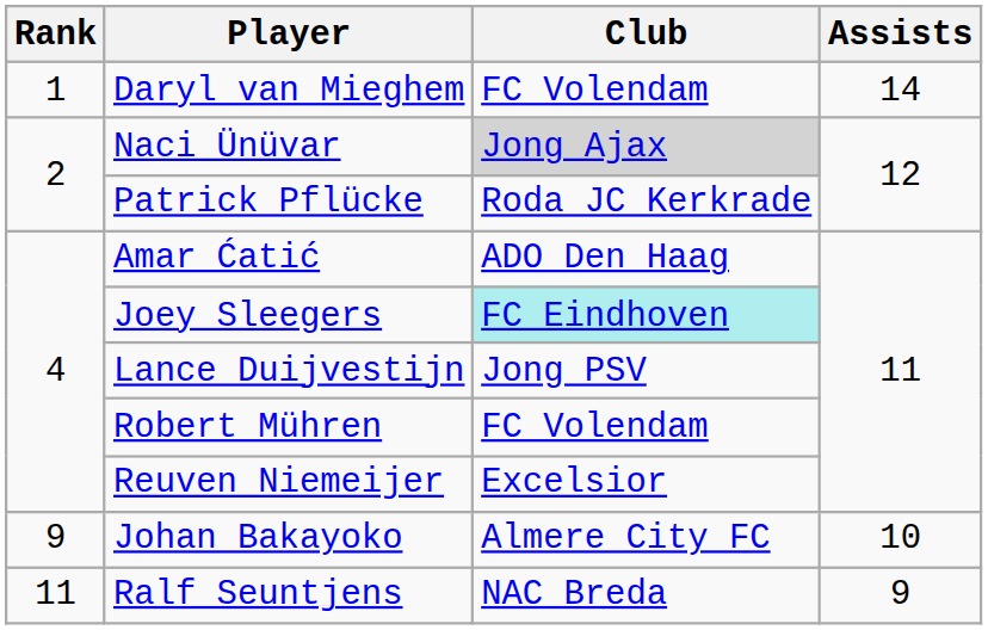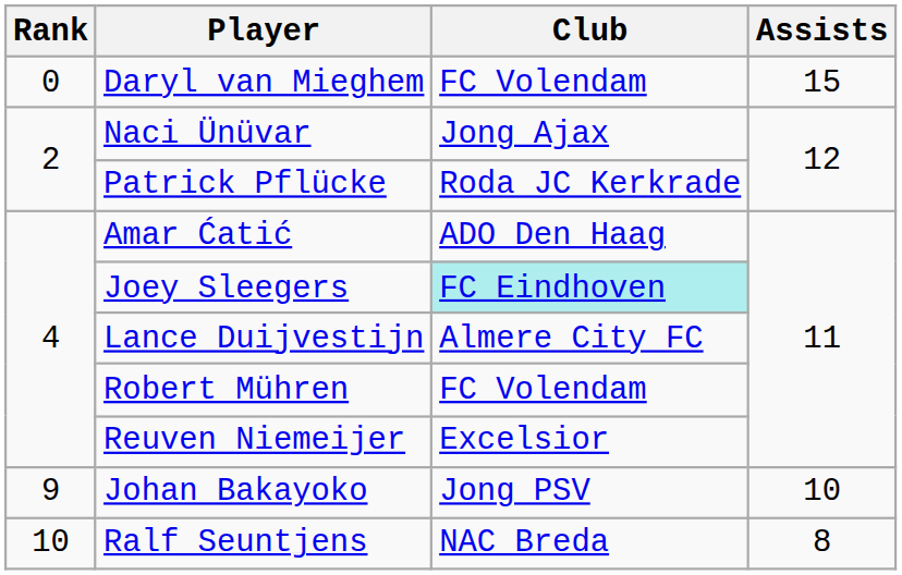Daryl van Mieghem | Rank: 1 -> 0
Daryl van Mieghem | Assists: 14 -> 15
Naci Ünüvar | Club: lightgrey background -> no background
Lance Duijvestijn | Club: Jong PSV -> Almere City FC
Johan Bakayoko | Club: Almere City FC -> Jong PSV
Ralf Seuntjens | Rank: 11 -> 10
Ralf Seuntjens | Assists: 9 -> 8
